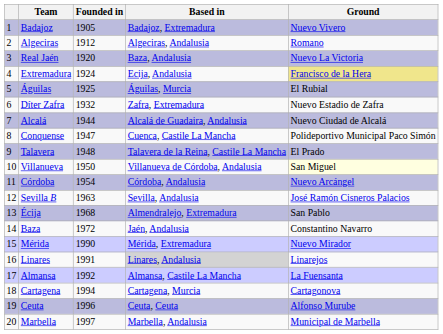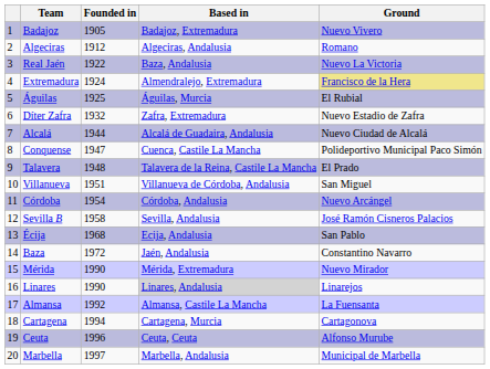Real Jaén | Founded in: 1920 -> 1922
Extremadura | Based in: Ecija, Andalusia -> Almendralejo, Extremadura
Villanueva | Founded in: 1950 -> 1951
Villanueva | Ground: lightyellow background -> no background
Sevilla B | Founded in: 1963 -> 1958
Écija | Based in: Almendralejo, Extremadura -> Ecija, Andalusia
Linares | Founded in: 1991 -> 1990
